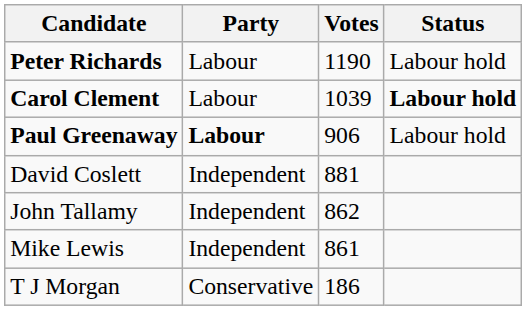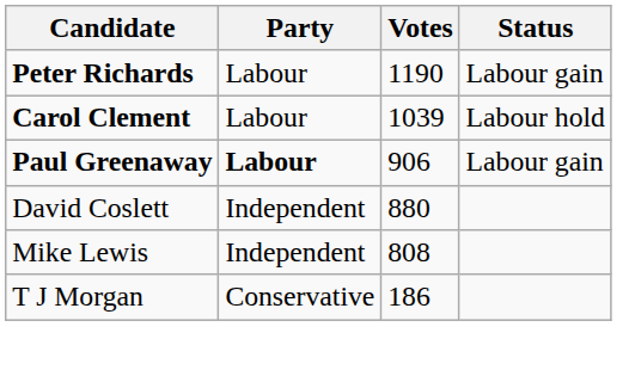Peter Richards | Status: Labour hold -> Labour gain
Carol Clement | Status: bold -> normal
Paul Greenaway | Status: Labour hold -> Labour gain
David Coslett | Votes: 881 -> 880
- row: John Tallamy | Independent | 862
Mike Lewis | Votes: 861 -> 808
